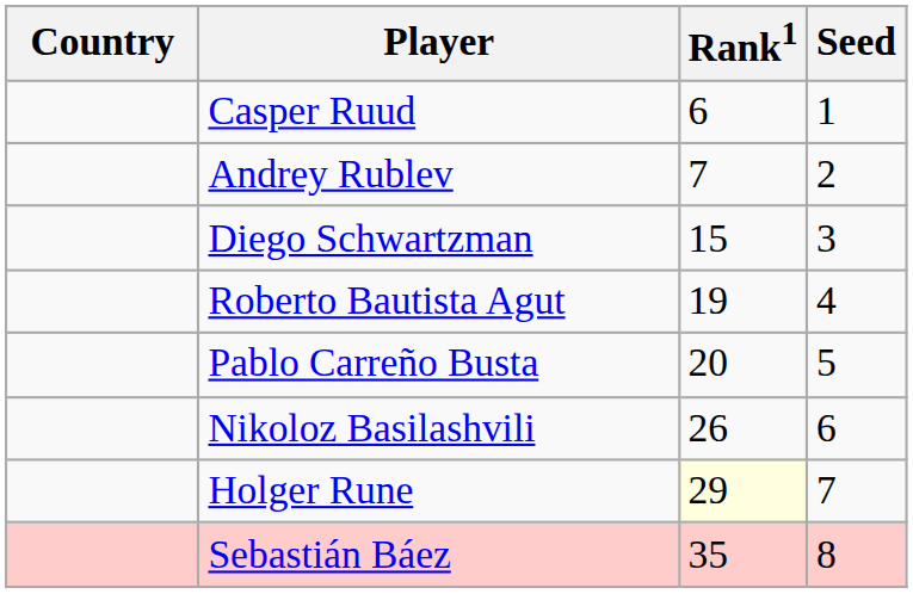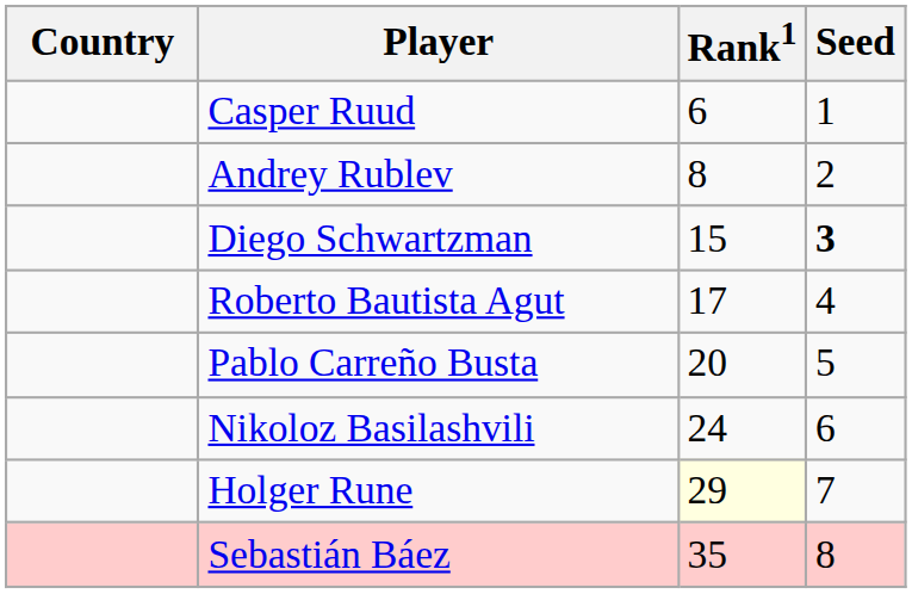Andrey Rublev | Rank1: 7 -> 8
Diego Schwartzman | Seed: normal -> bold
Roberto Bautista Agut | Rank1: 19 -> 17
Nikoloz Basilashvili | Rank1: 26 -> 24
